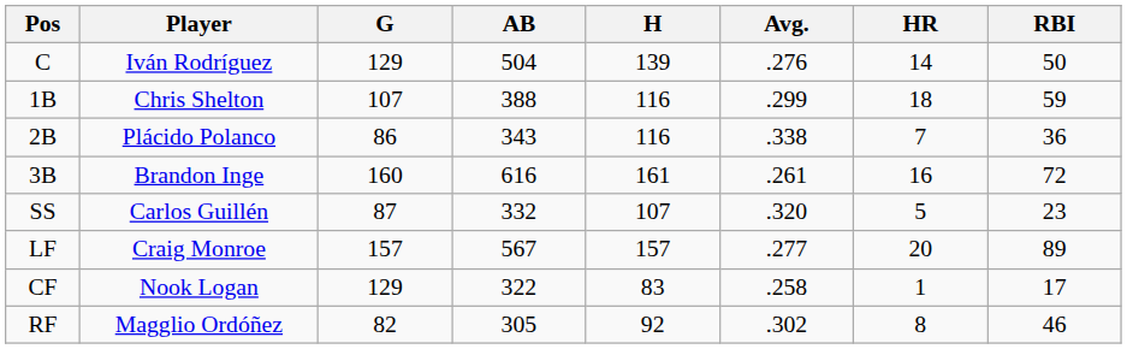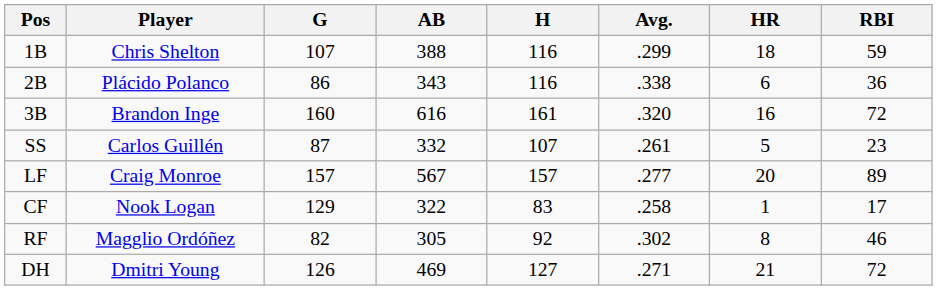- row: C | Iván Rodríguez | 129 | 504 | 139 | .276 | 14 | 50
2B | HR: 7 -> 6
3B | Avg.: .261 -> .320
SS | Avg.: .320 -> .261
+ row: DH | Dmitri Young | 126 | 469 | 127 | .271 | 21 | 72
